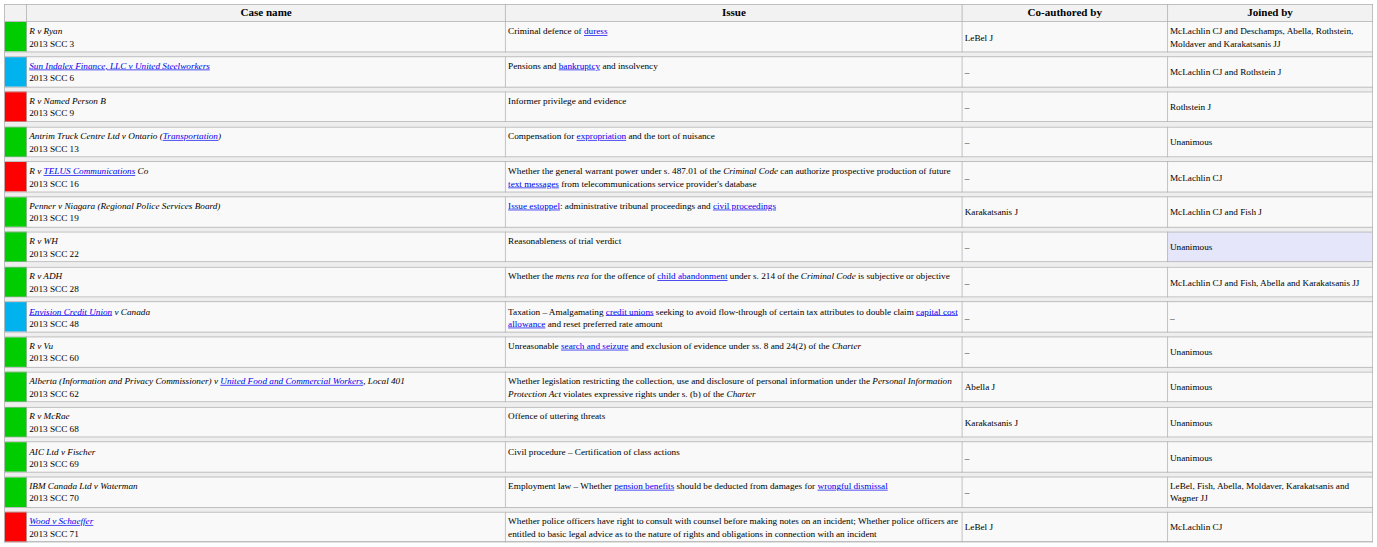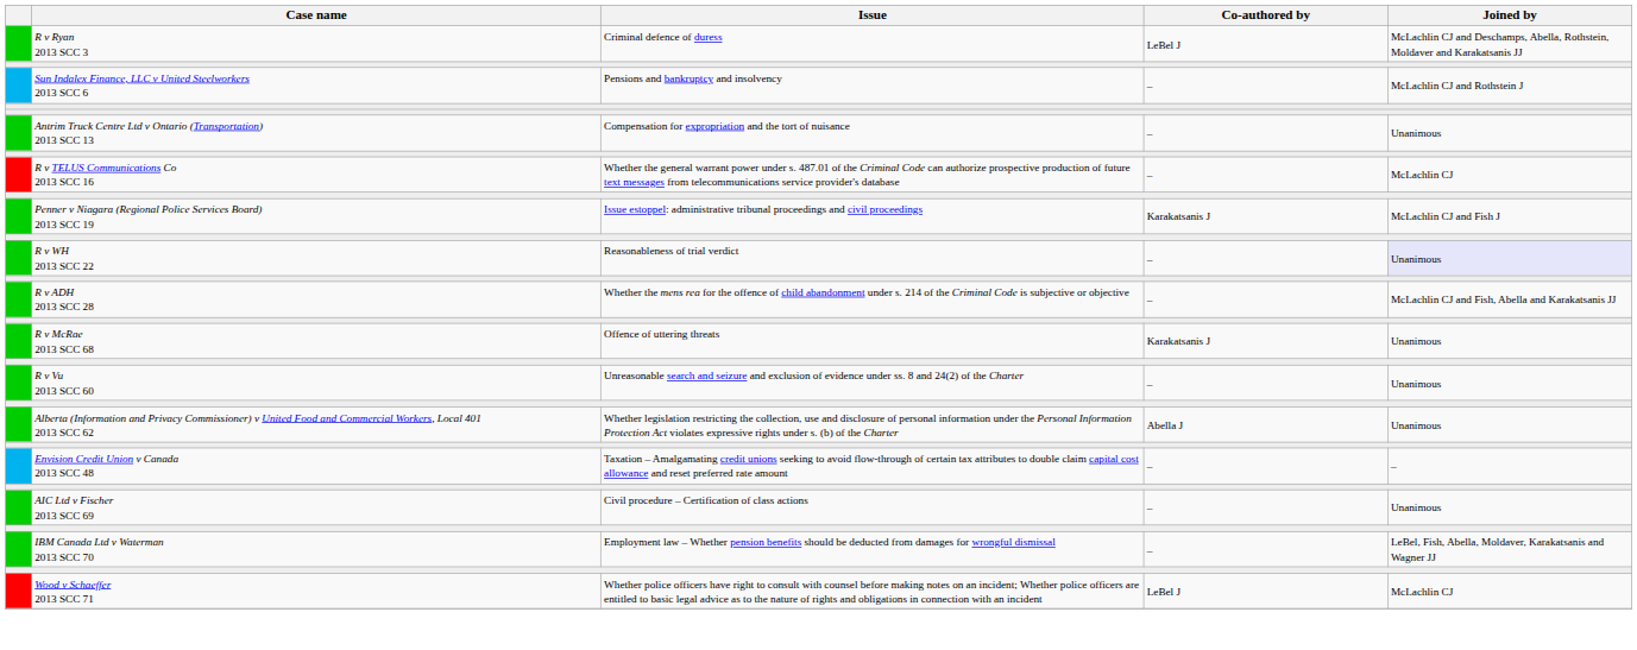- row: R v Named Person B 2013 SCC 9 | Informer privilege and evidence | – | Rothstein J
rows swapped: Envision Credit Union v Canada 2013 SCC 48 <-> R v McRae 2013 SCC 68
